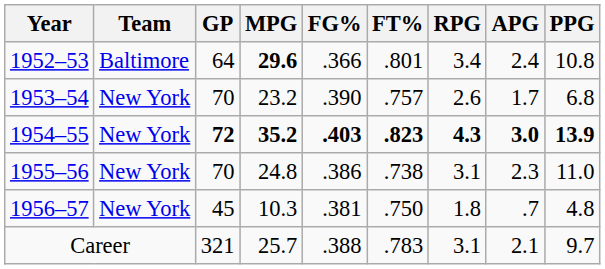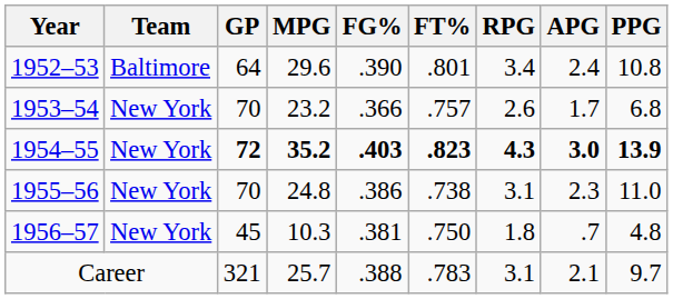1952–53 | MPG: bold -> normal
1952–53 | FG%: .366 -> .390
1953–54 | FG%: .390 -> .366
